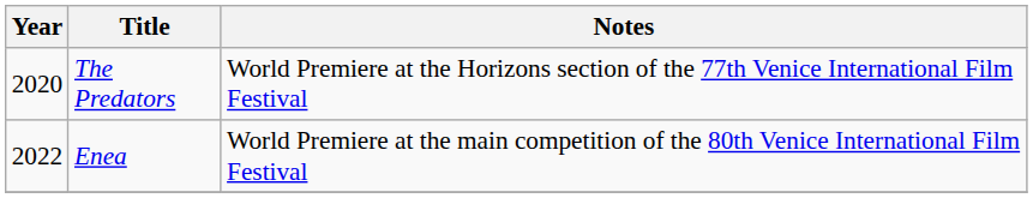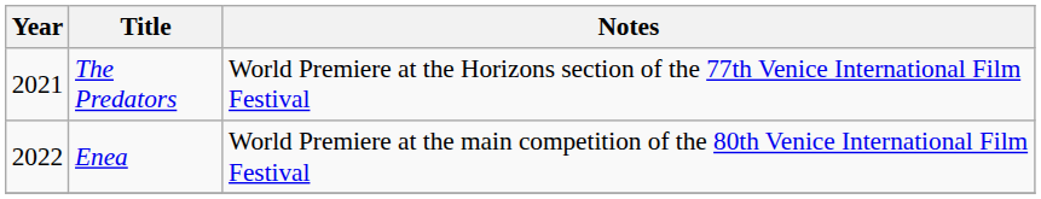The Predators | Year: 2020 -> 2021
